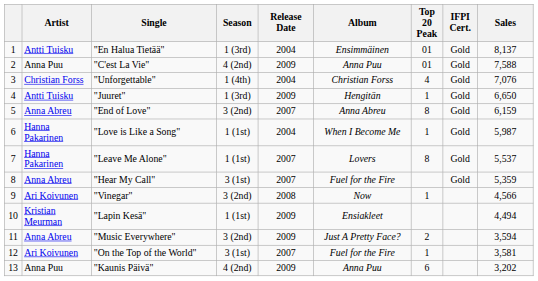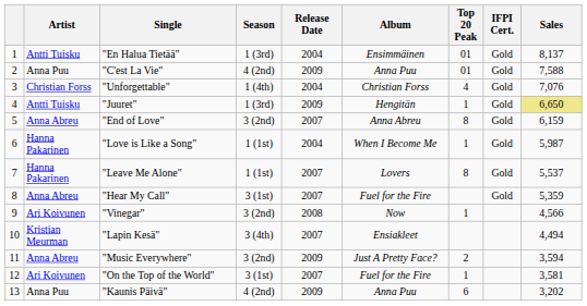"Juuret" | Sales: no background -> khaki background
"Lapin Kesä" | Season: 1 (1st) -> 3 (4th)
"Lapin Kesä" | Release Date: 2009 -> 2007
